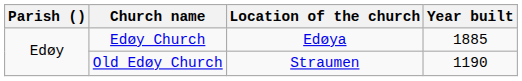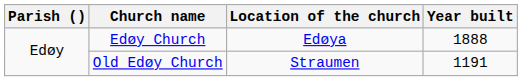Edøy Church | Year built: 1885 -> 1888
Old Edøy Church | Year built: 1190 -> 1191
